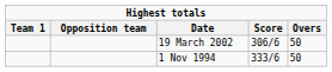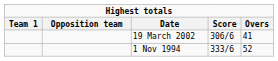19 March 2002 | Overs: 50 -> 41
1 Nov 1994 | Overs: 50 -> 52
